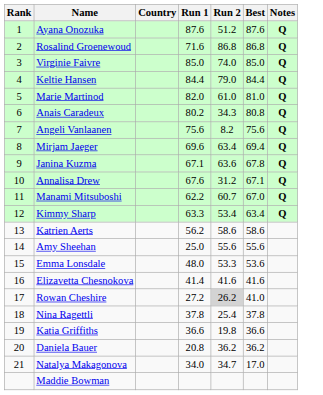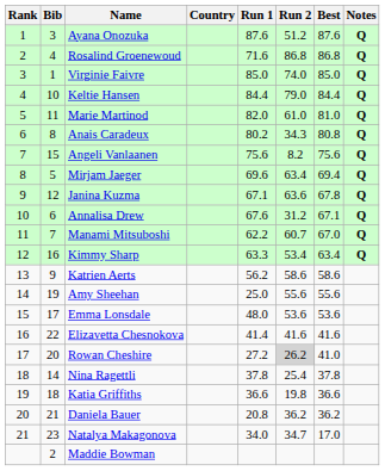+ column: Bib | 3 | 4 | 1 | 10 | 11 | 8 | 15 | 5 | 12 | 6 | 7 | 16 | 9 | 19 | 17 | 22 | 20 | 14 | 18 | 21 | 23 | 2
Emma Lonsdale | Run 2: 53.3 -> 53.6
